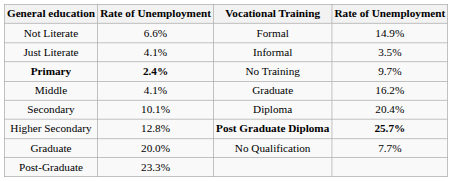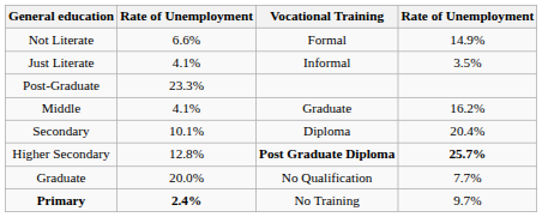rows swapped: Primary <-> Post-Graduate
